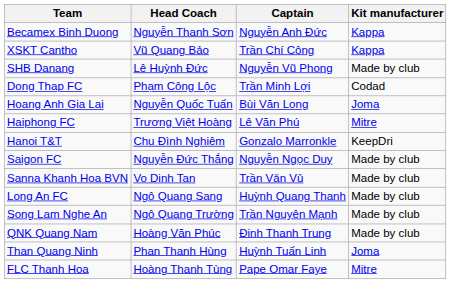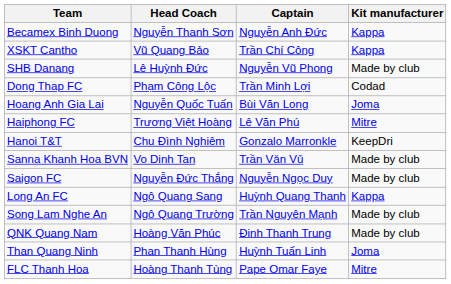rows swapped: Saigon FC <-> Sanna Khanh Hoa BVN
Long An FC | Kit manufacturer: Made by club -> Kappa
